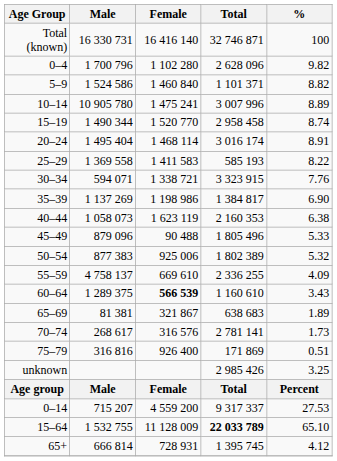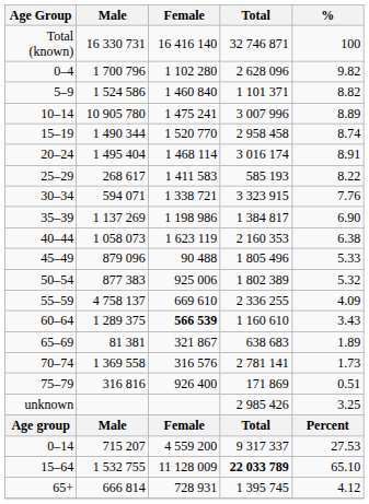25–29 | Male: 1 369 558 -> 268 617
70–74 | Male: 268 617 -> 1 369 558
